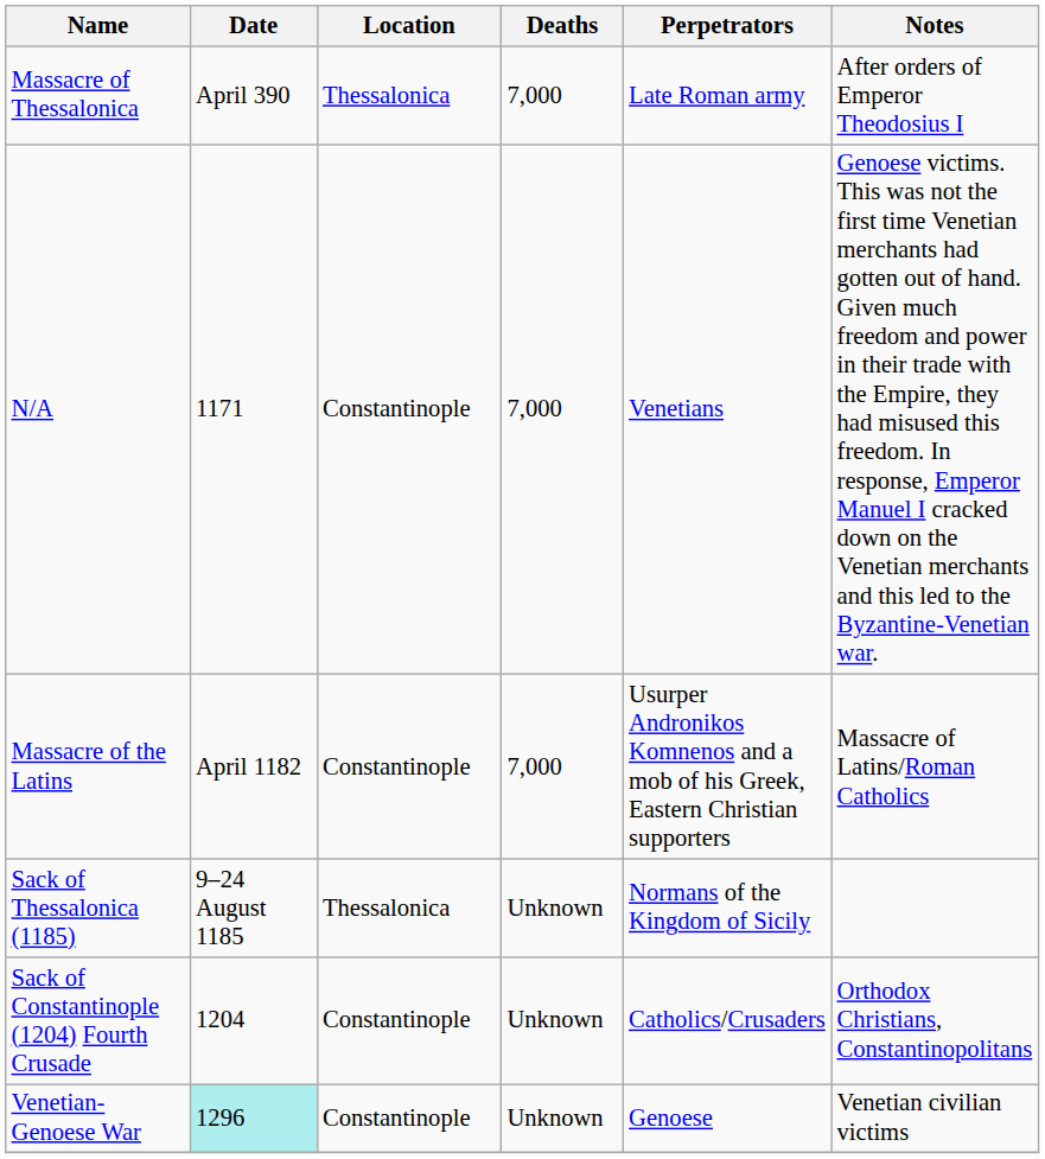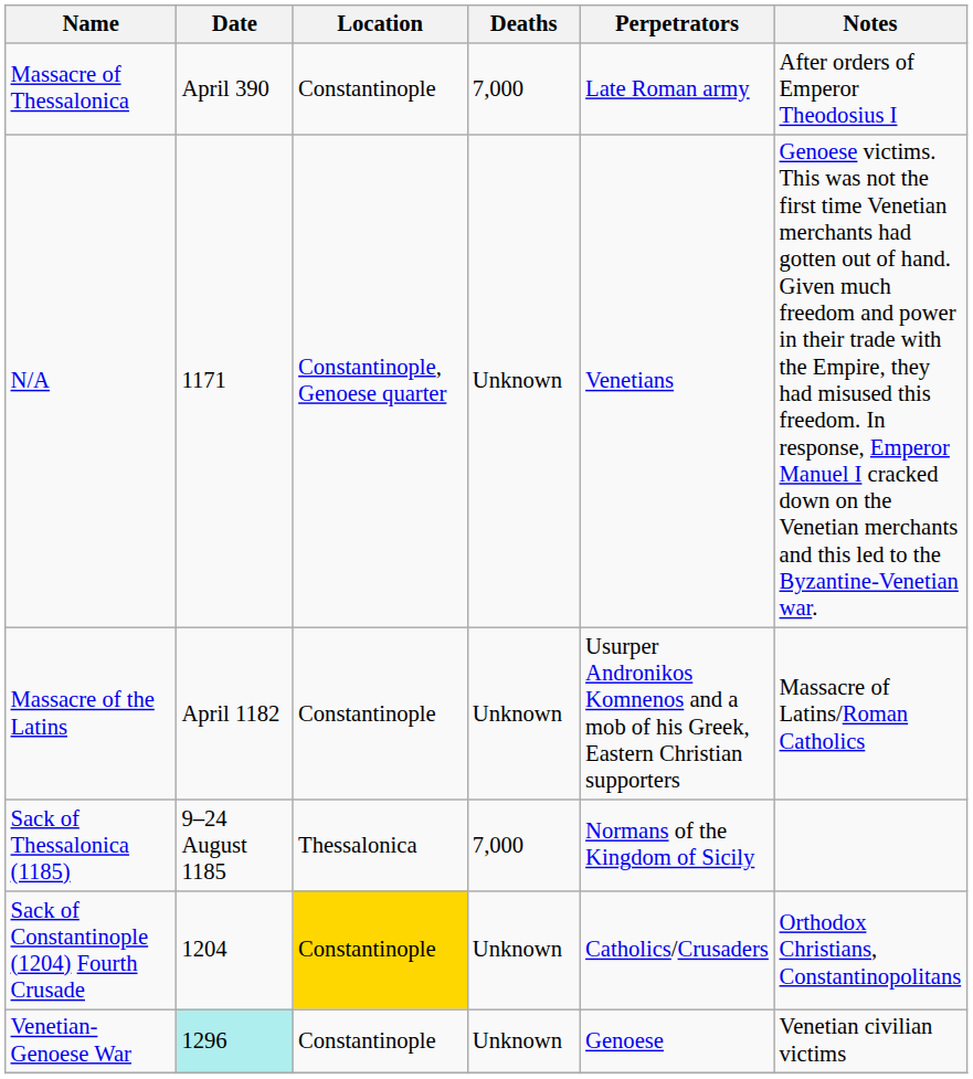Massacre of Thessalonica | Location: Thessalonica -> Constantinople
N/A | Location: Constantinople -> Constantinople, Genoese quarter
N/A | Deaths: 7,000 -> Unknown
Massacre of the Latins | Deaths: 7,000 -> Unknown
Sack of Thessalonica (1185) | Deaths: Unknown -> 7,000
Sack of Constantinople (1204) Fourth Crusade | Location: no background -> gold background
